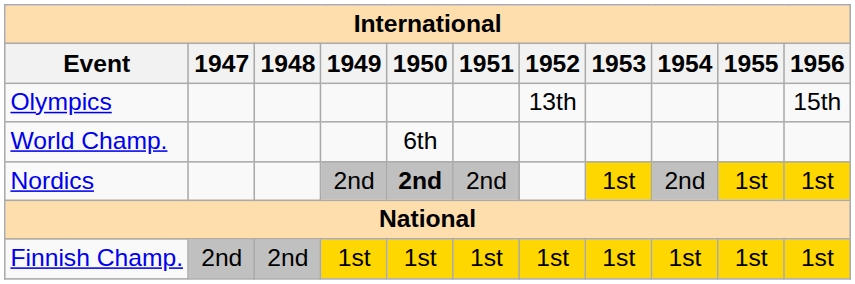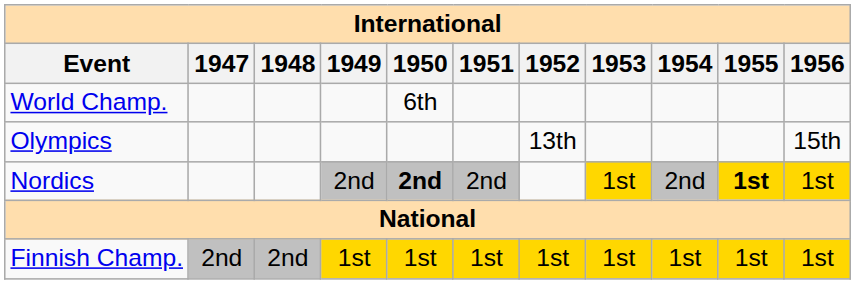rows swapped: Olympics <-> World Champ.
Nordics | 1955: normal -> bold
